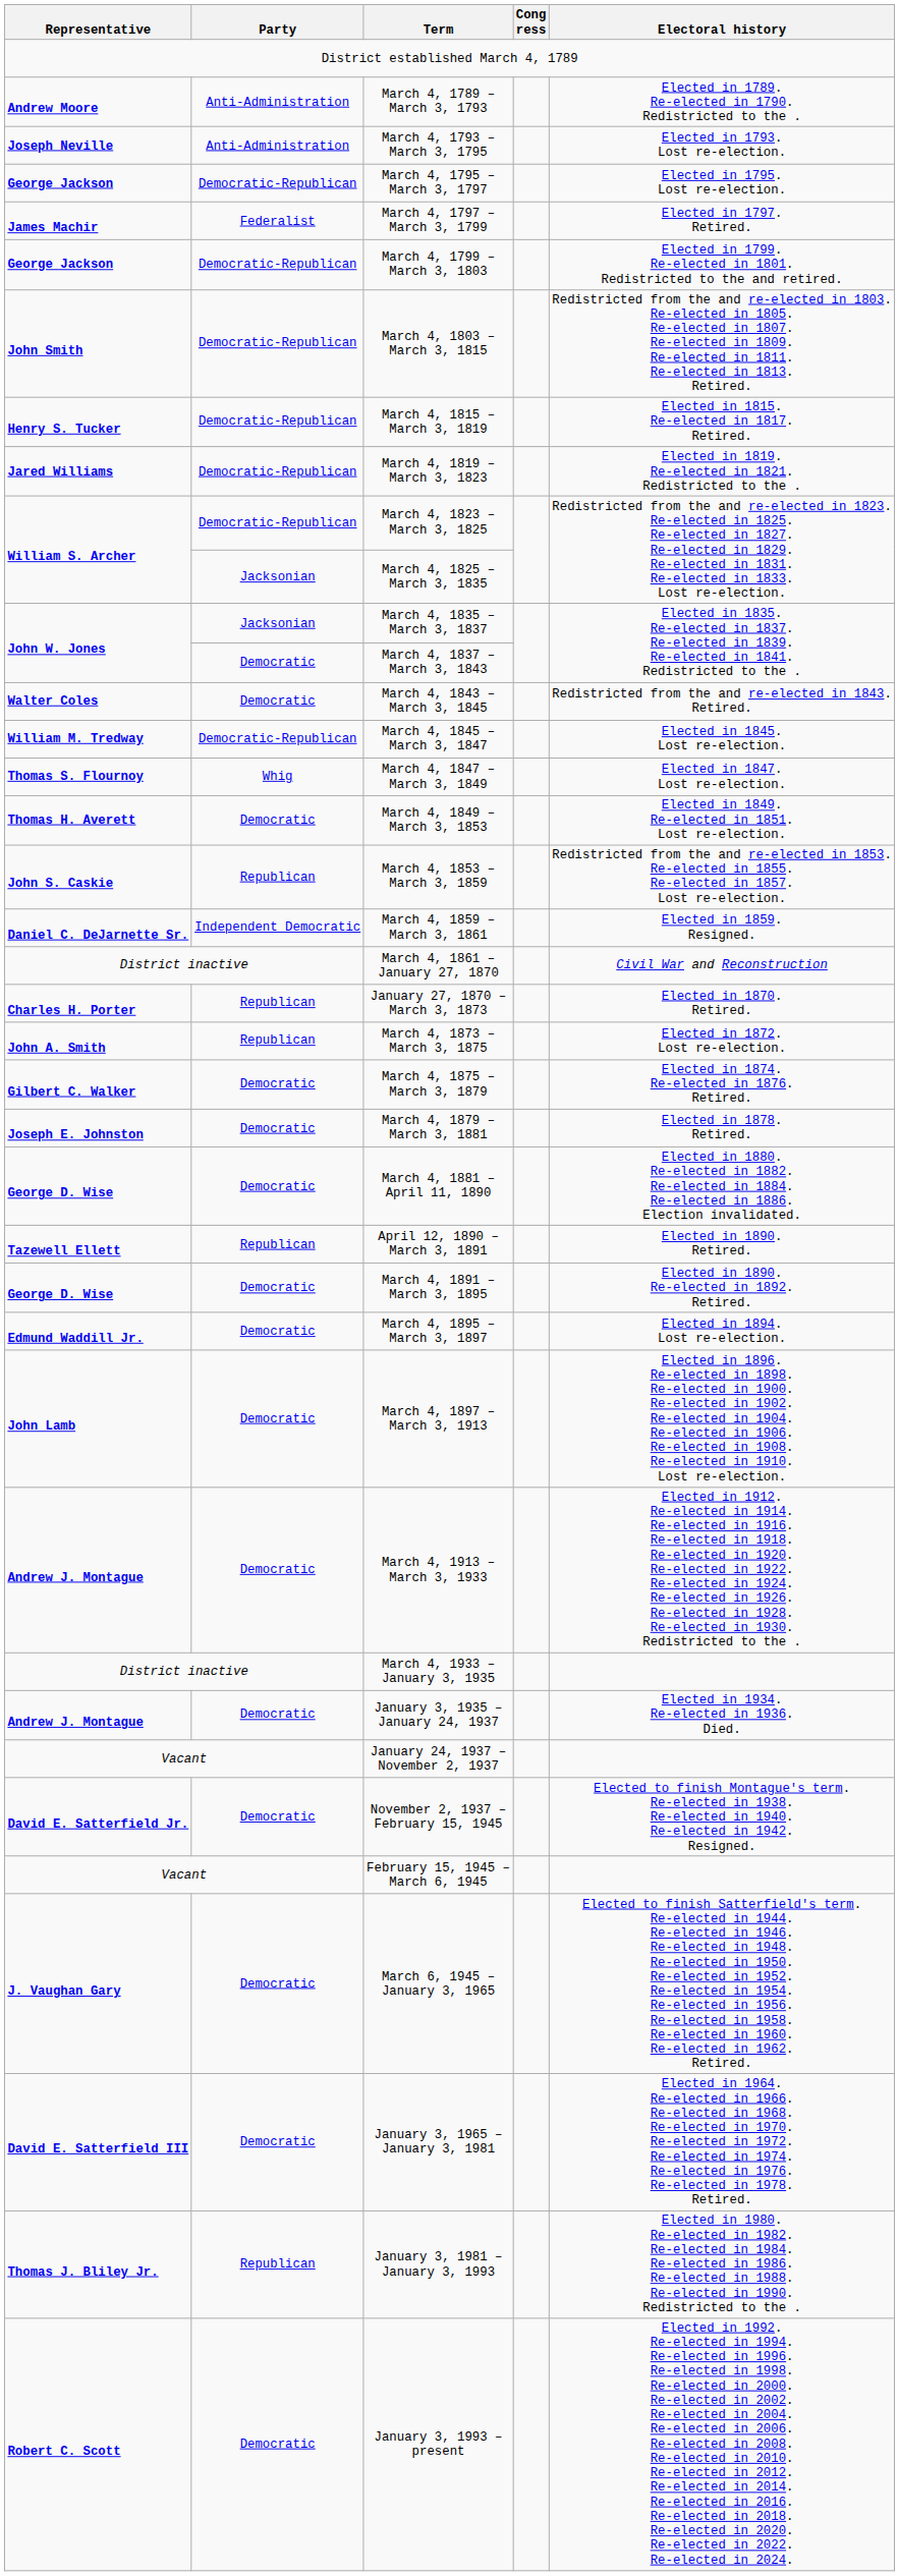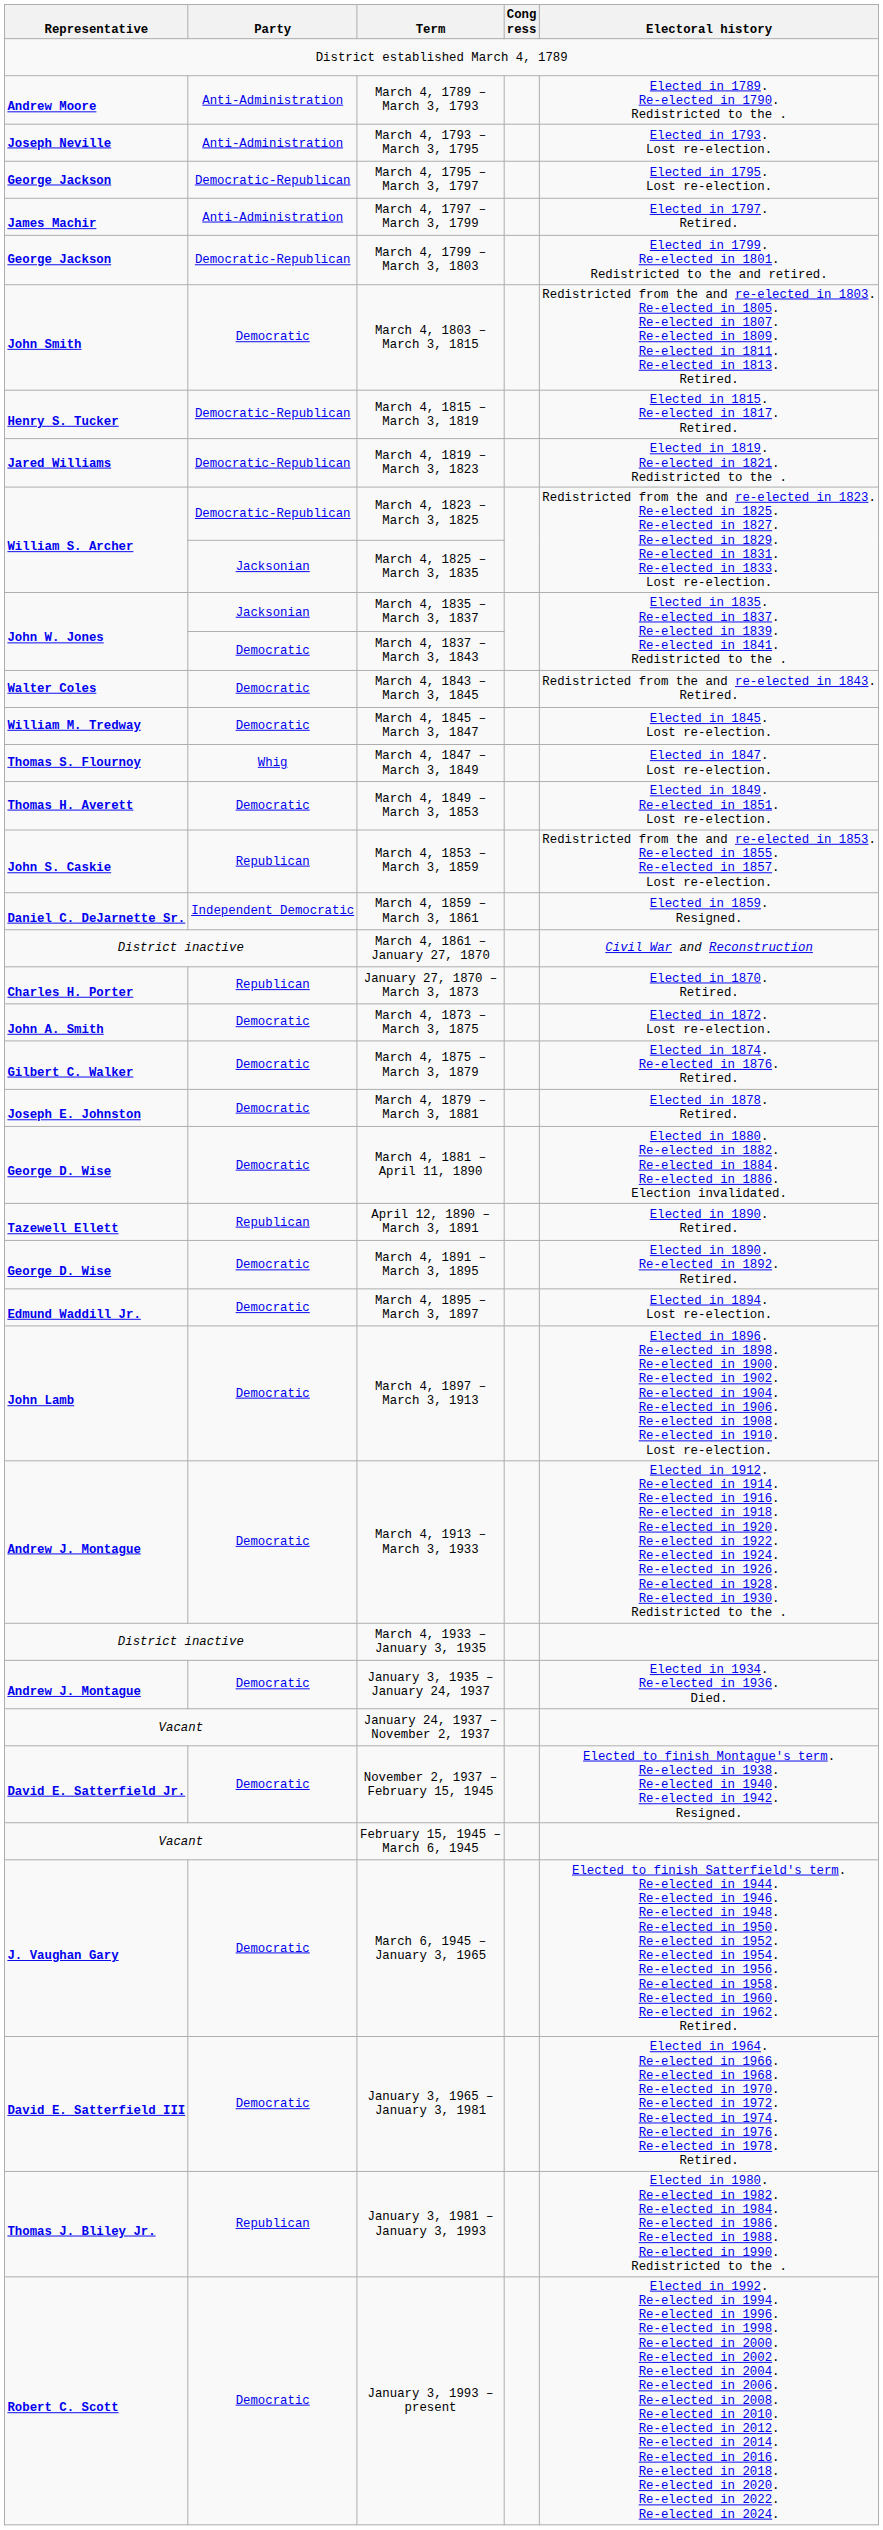March 4, 1797 – March 3, 1799 | Party: Federalist -> Anti-Administration
March 4, 1803 – March 3, 1815 | Party: Democratic-Republican -> Democratic
March 4, 1845 – March 3, 1847 | Party: Democratic-Republican -> Democratic
March 4, 1873 – March 3, 1875 | Party: Republican -> Democratic
